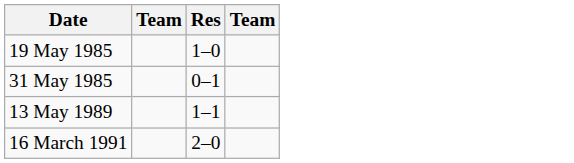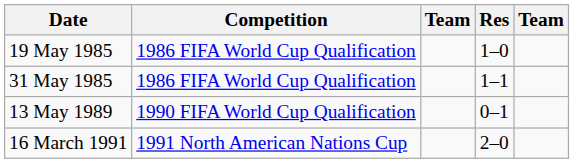+ column: Competition | 1986 FIFA World Cup Qualification | 1986 FIFA World Cup Qualification | 1990 FIFA World Cup Qualification | 1991 North American Nations Cup
31 May 1985 | Res: 0–1 -> 1–1
13 May 1989 | Res: 1–1 -> 0–1
